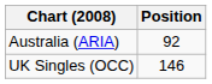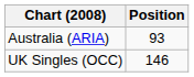Australia (ARIA) | Position: 92 -> 93
